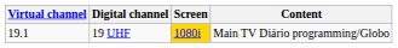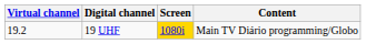19 UHF | Virtual channel: 19.1 -> 19.2
